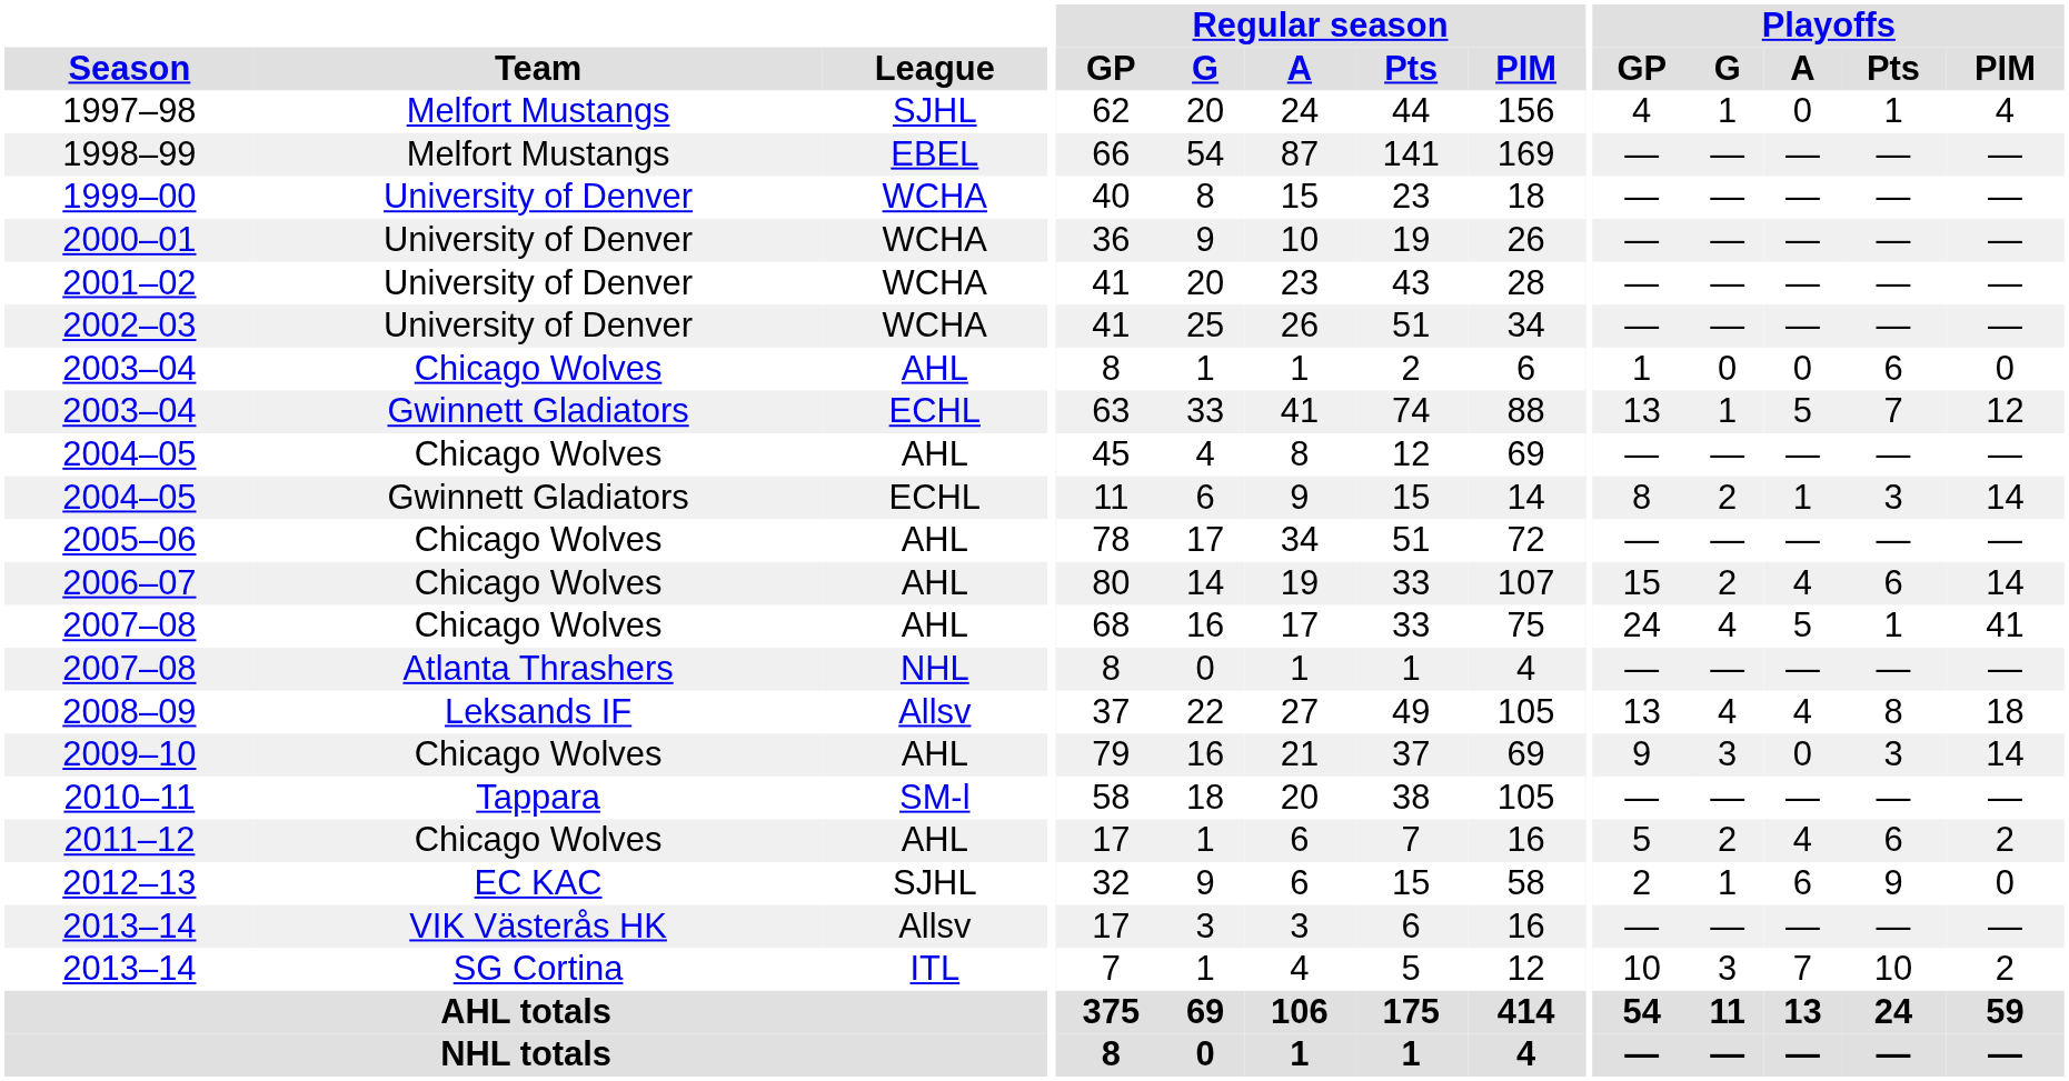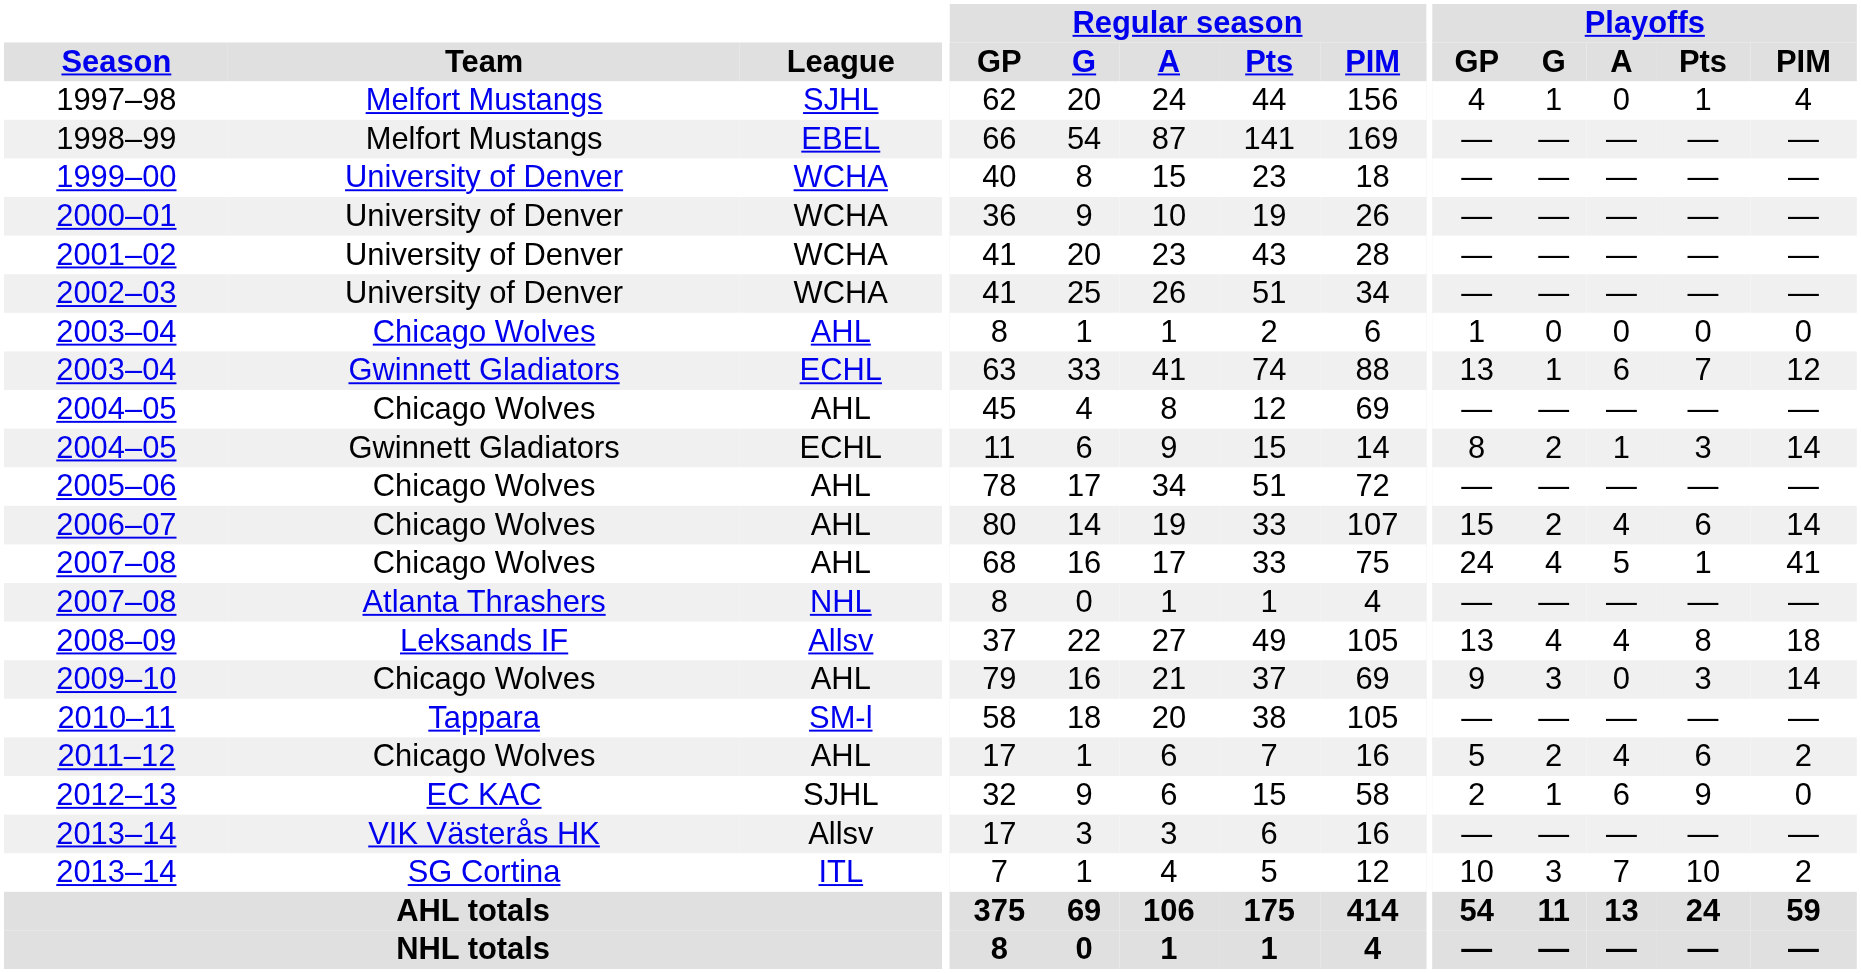2003–04 / Chicago Wolves | Playoffs / Pts: 6 -> 0
2003–04 / Gwinnett Gladiators | Playoffs / A: 5 -> 6
